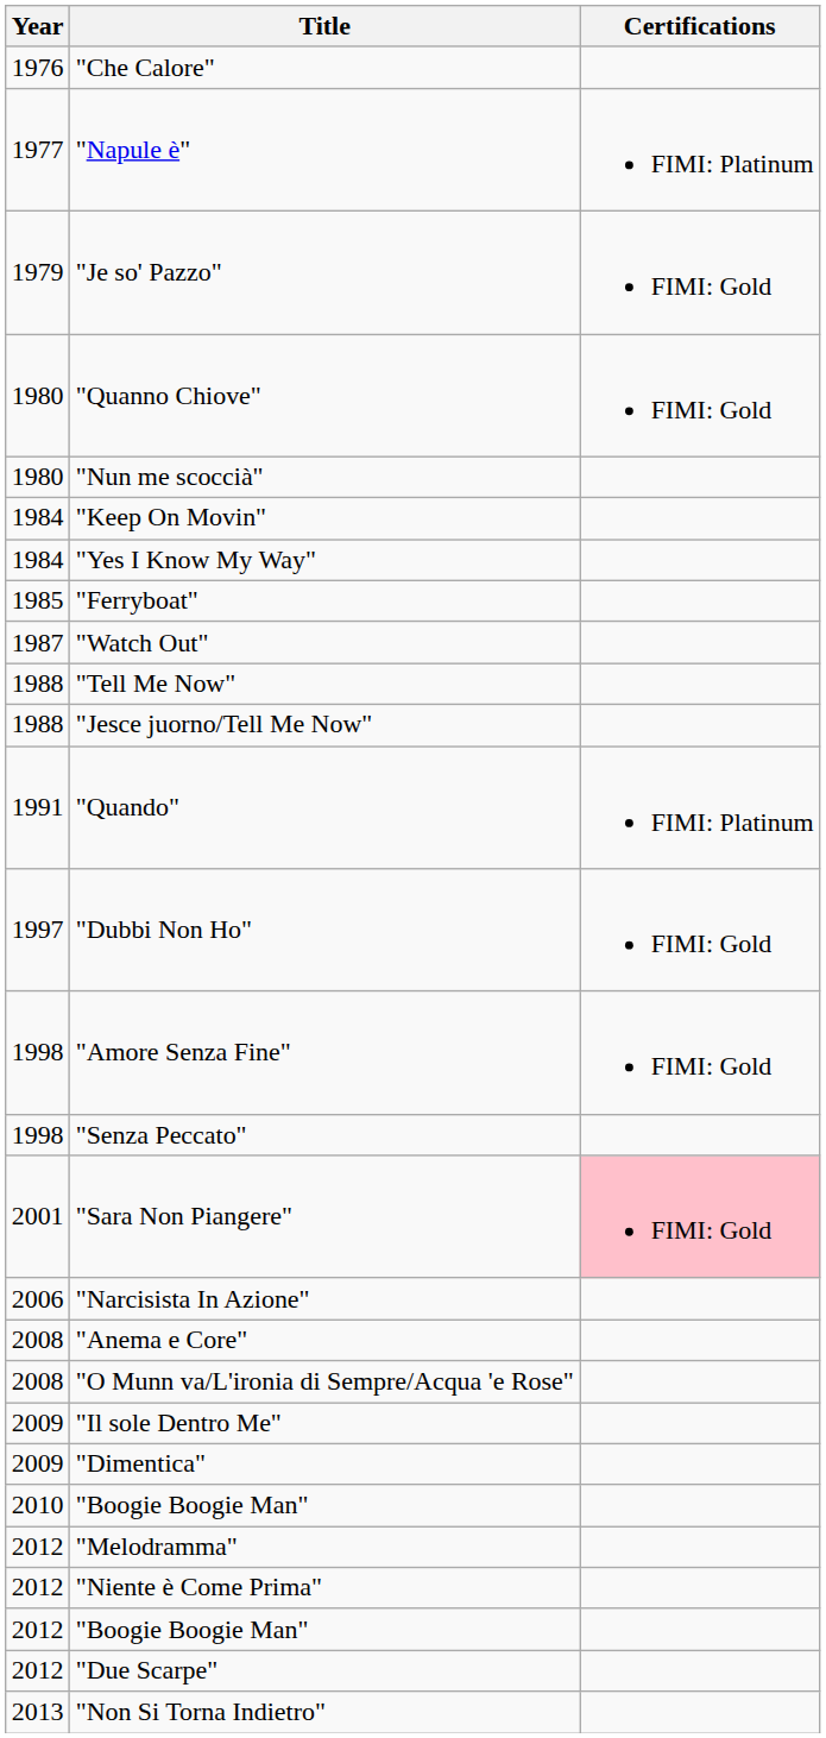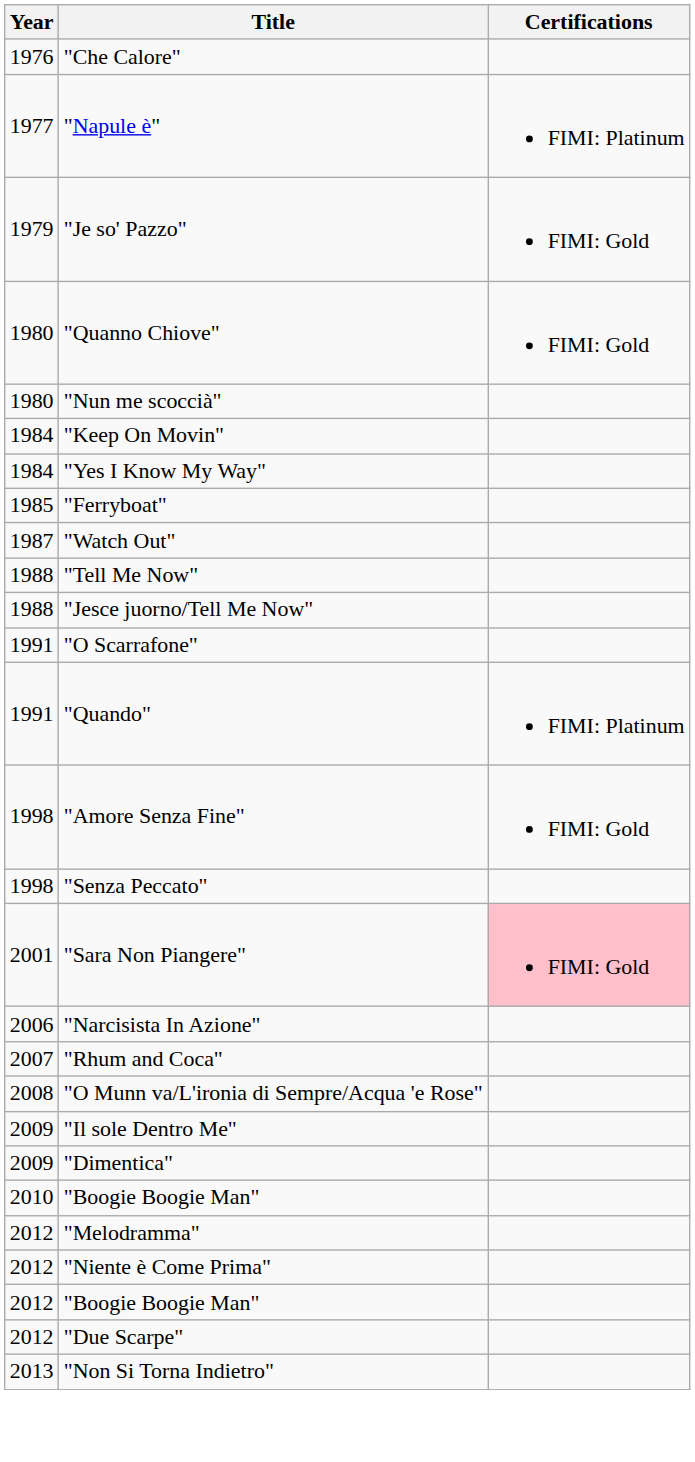+ row: 1991 | "O Scarrafone"
- row: 1997 | "Dubbi Non Ho" | FIMI: Gold
+ row: 2007 | "Rhum and Coca"
- row: 2008 | "Anema e Core"
